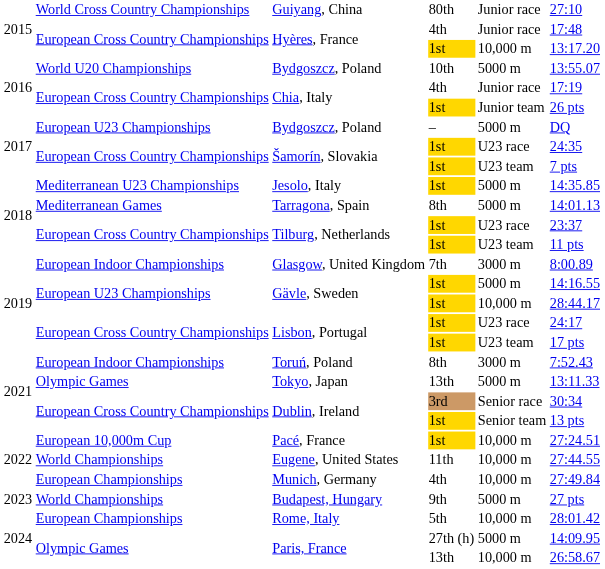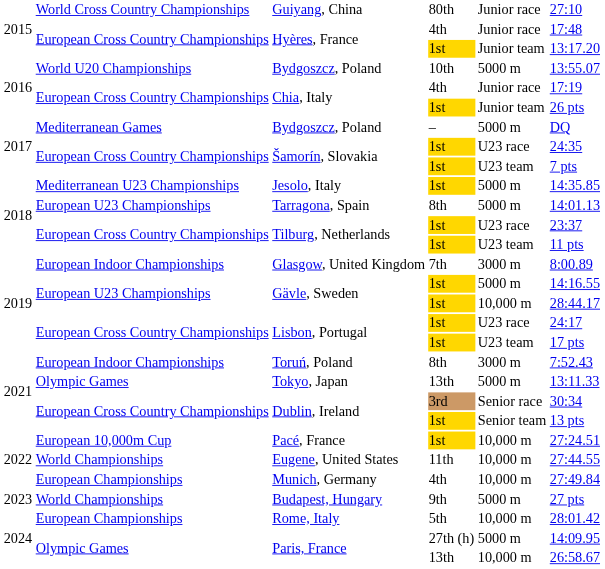Hyères, France / 1st | column 5: 10,000 m -> Junior team
Bydgoszcz, Poland / – | column 2: European U23 Championships -> Mediterranean Games
Tarragona, Spain | column 2: Mediterranean Games -> European U23 Championships
